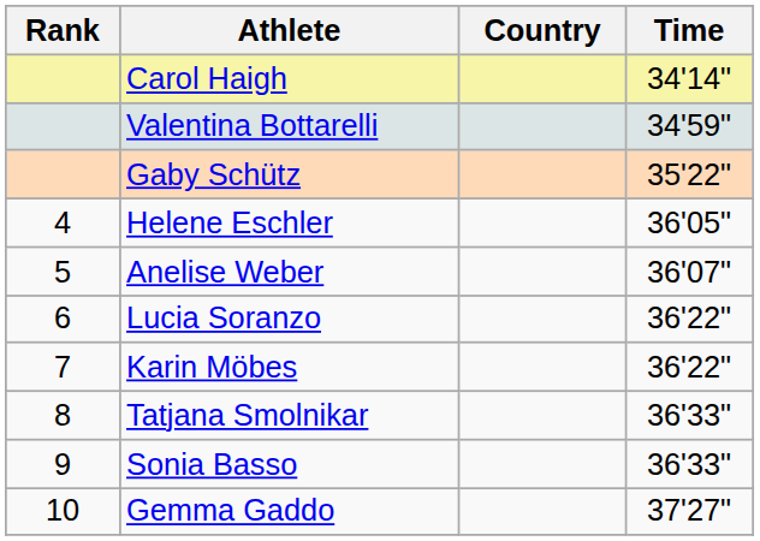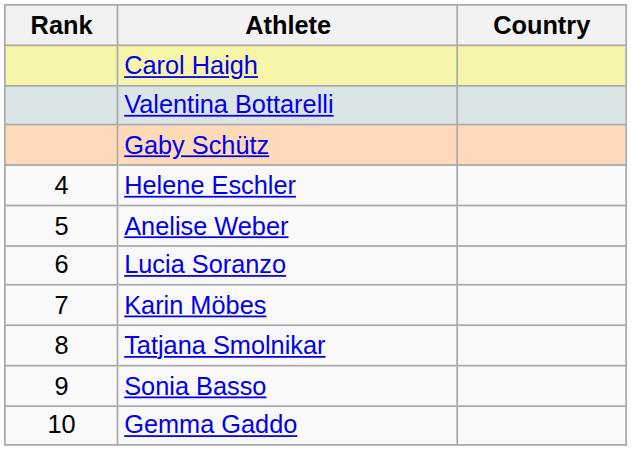- column: Time | 34'14" | 34'59" | 35'22" | 36'05" | 36'07" | 36'22" | 36'22" | 36'33" | 36'33" | 37'27"
